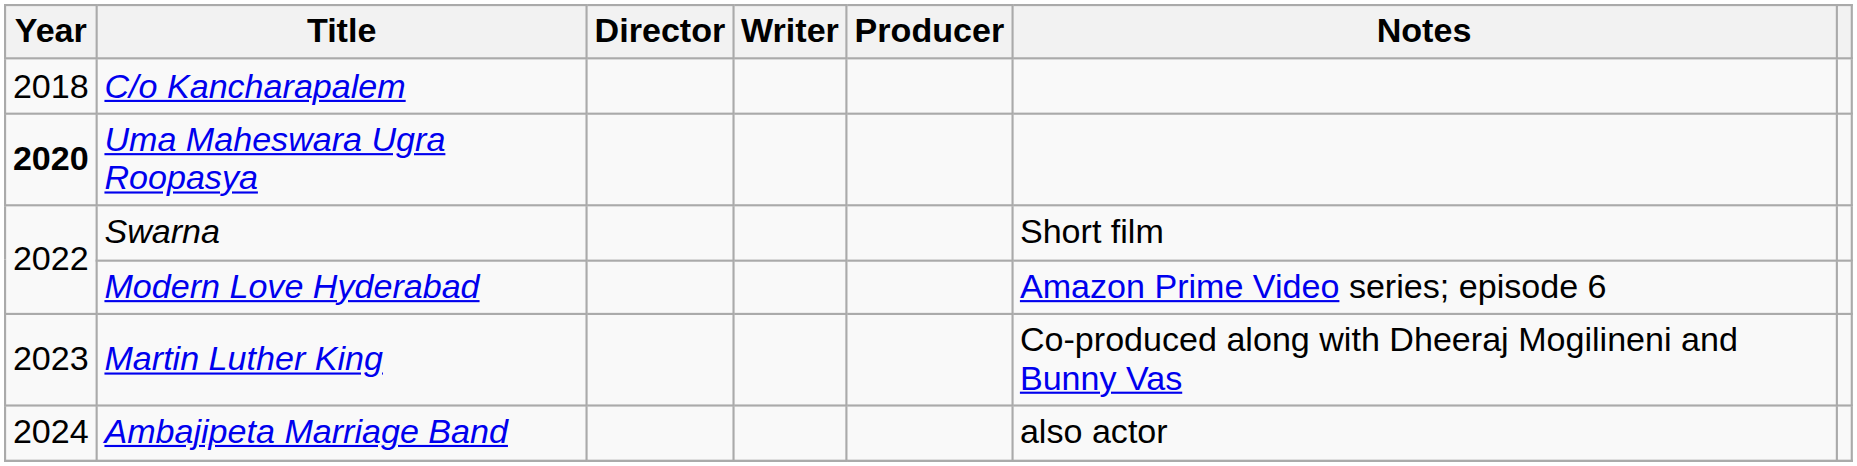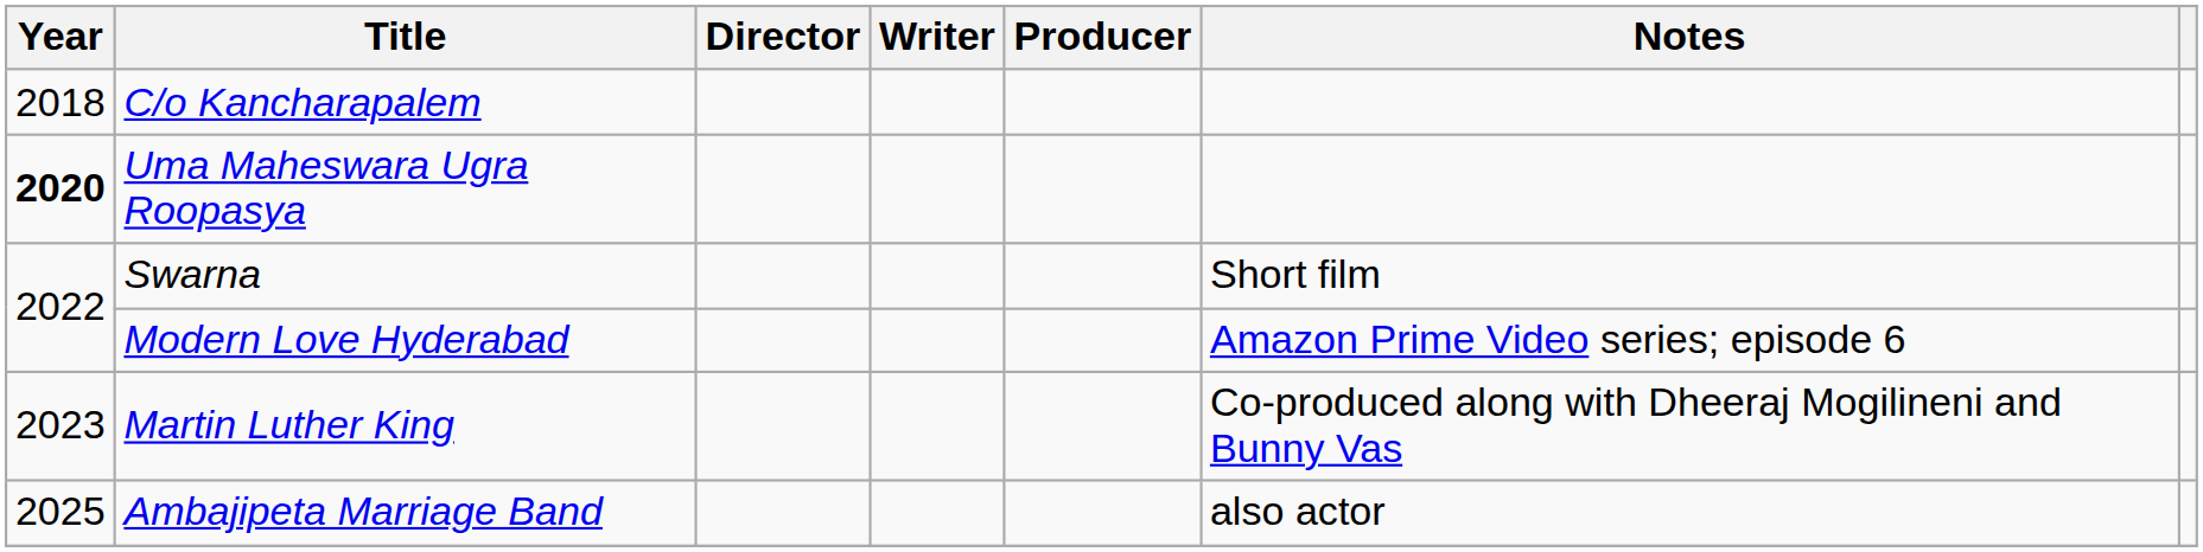Ambajipeta Marriage Band | Year: 2024 -> 2025
